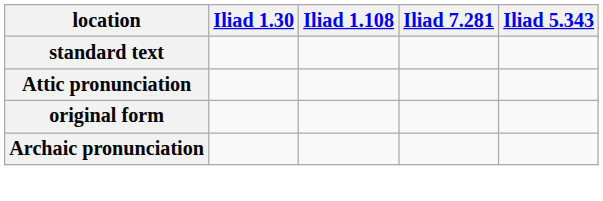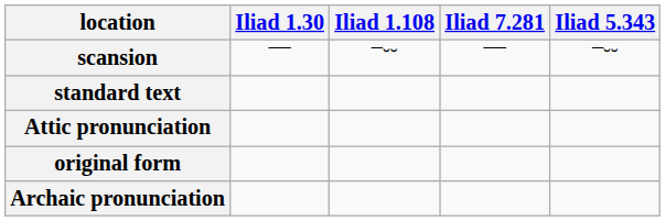+ row: scansion | ¯¯ | ¯˘˘ | ¯¯ | ¯˘˘
